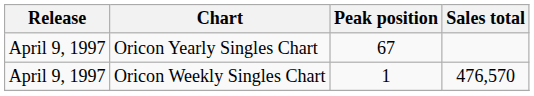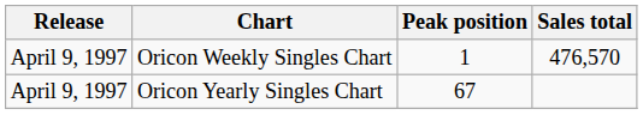rows swapped: Oricon Weekly Singles Chart <-> Oricon Yearly Singles Chart
